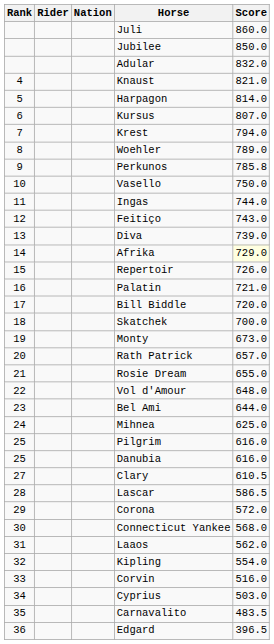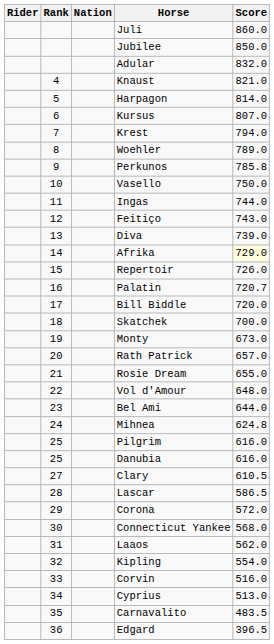columns swapped: Rank <-> Rider
Palatin | Score: 721.0 -> 720.7
Mihnea | Score: 625.0 -> 624.8
Cyprius | Score: 503.0 -> 513.0
